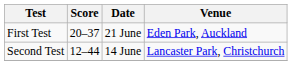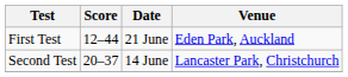First Test | Score: 20–37 -> 12–44
Second Test | Score: 12–44 -> 20–37
